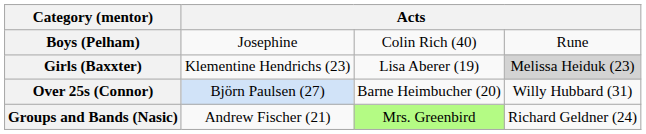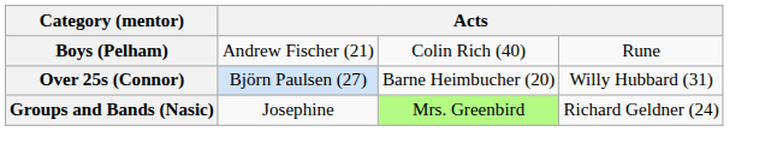Boys (Pelham) | column 2: Josephine -> Andrew Fischer (21)
- row: Girls (Baxxter) | Klementine Hendrichs (23) | Lisa Aberer (19) | Melissa Heiduk (23)
Groups and Bands (Nasic) | column 2: Andrew Fischer (21) -> Josephine
